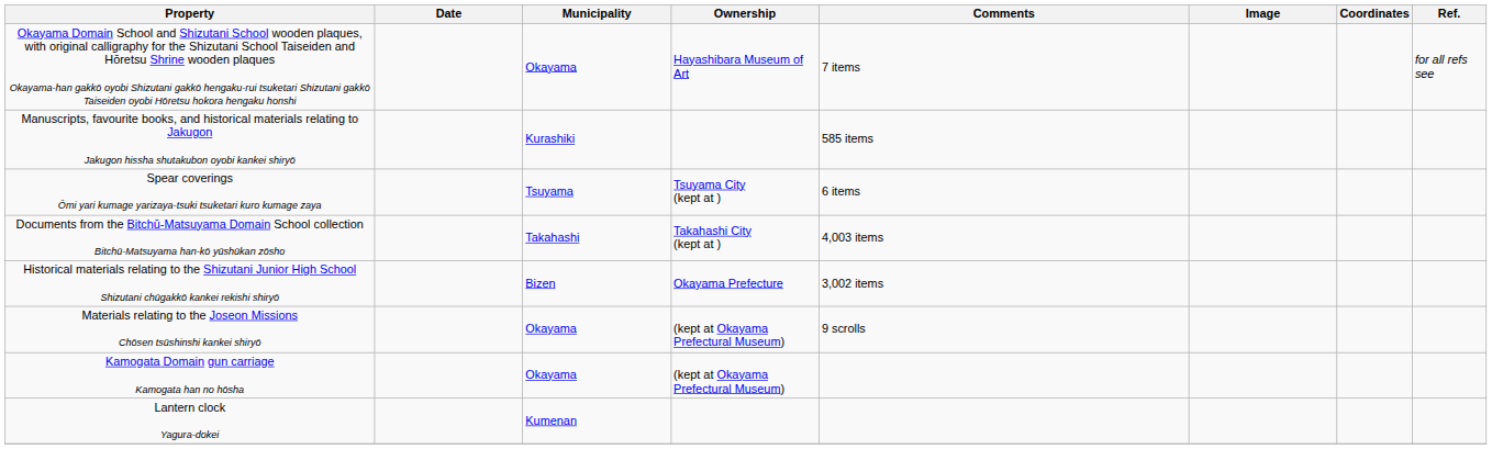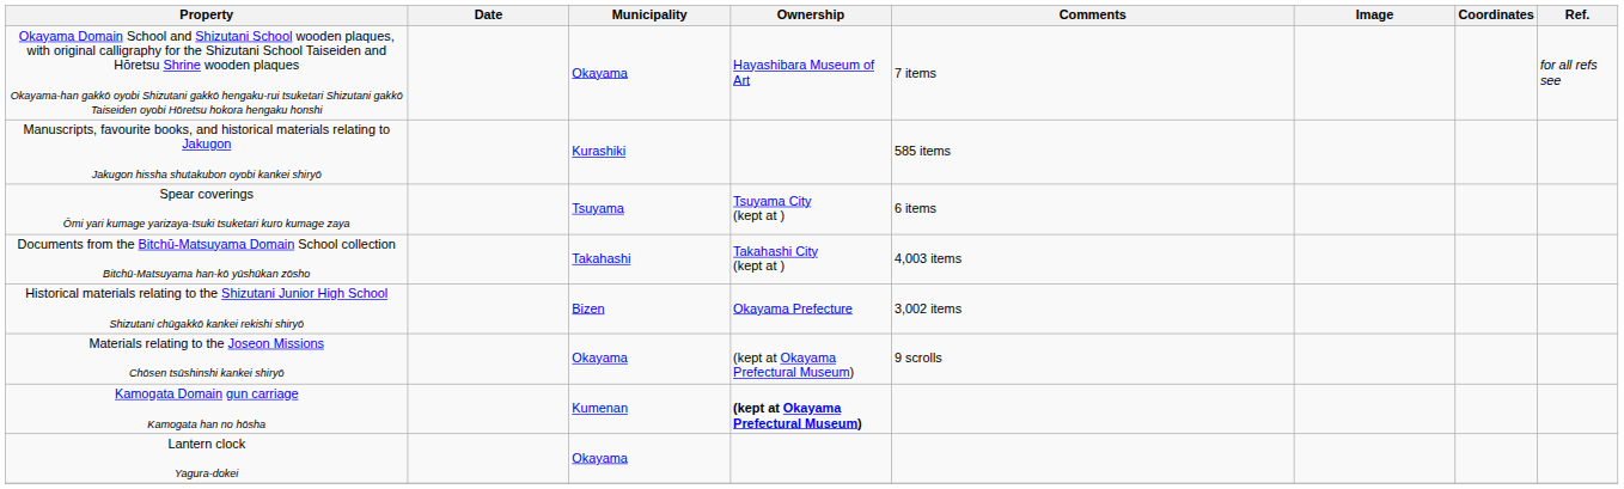Kamogata Domain gun carriage Kamogata han no hōsha | Municipality: Okayama -> Kumenan
Kamogata Domain gun carriage Kamogata han no hōsha | Ownership: normal -> bold
Lantern clock Yagura-dokei | Municipality: Kumenan -> Okayama
